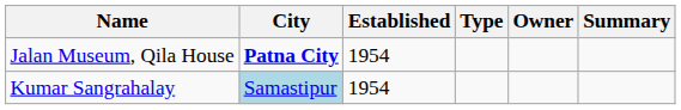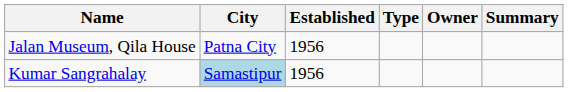Jalan Museum, Qila House | City: bold -> normal
Jalan Museum, Qila House | Established: 1954 -> 1956
Kumar Sangrahalay | Established: 1954 -> 1956
